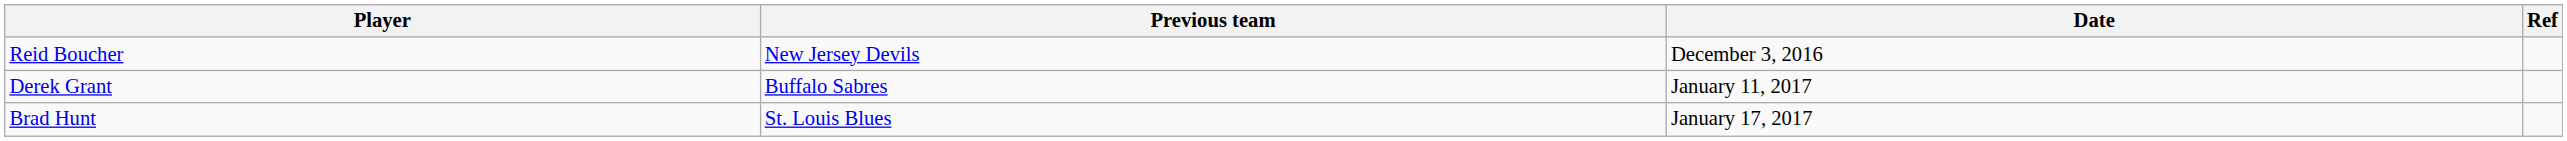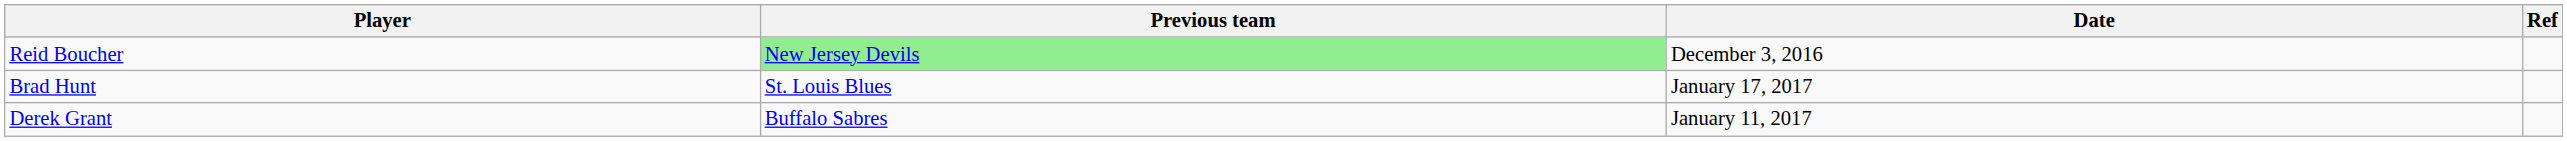Reid Boucher | Previous team: no background -> lightgreen background
rows swapped: Derek Grant <-> Brad Hunt
